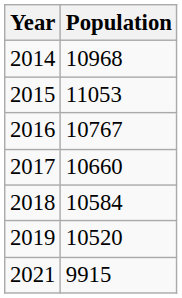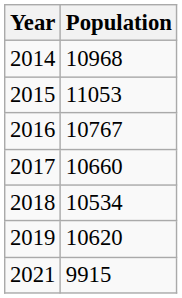2018 | Population: 10584 -> 10534
2019 | Population: 10520 -> 10620
